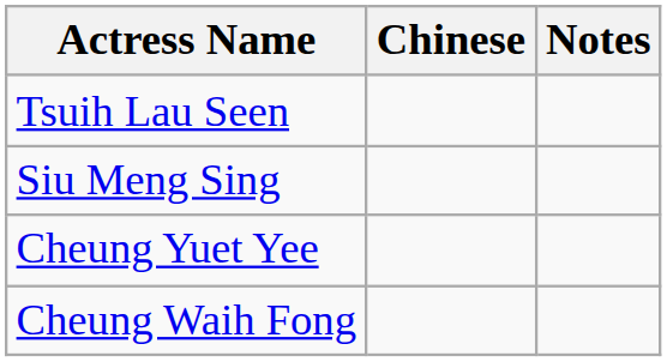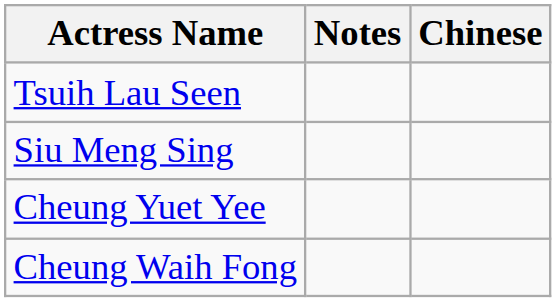columns swapped: Chinese <-> Notes
